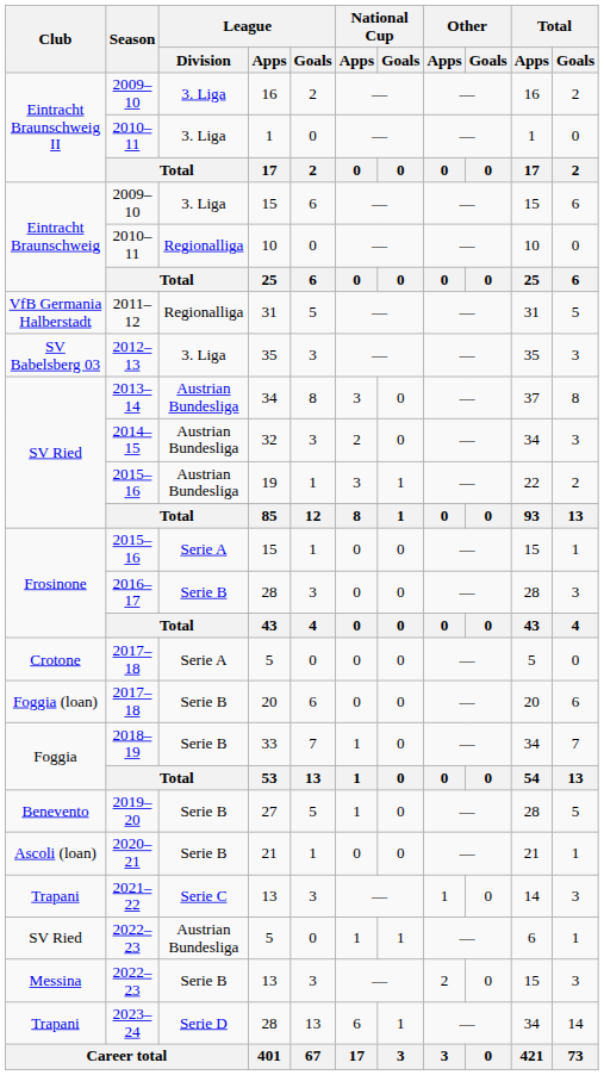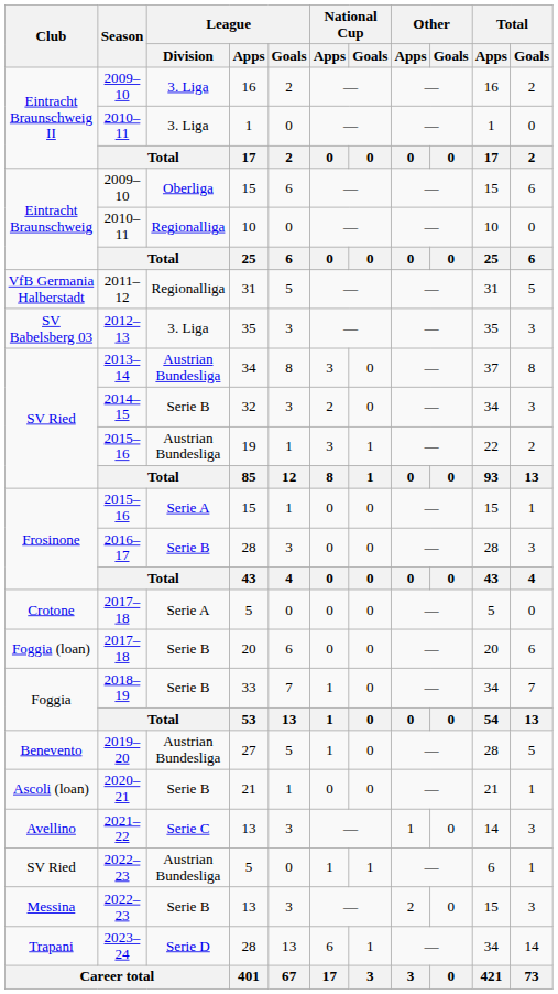2009–10 / 15 | League / Division: 3. Liga -> Oberliga
32 | League / Division: Austrian Bundesliga -> Serie B
27 | League / Division: Serie B -> Austrian Bundesliga
2021–22 / 13 | Club: Trapani -> Avellino
